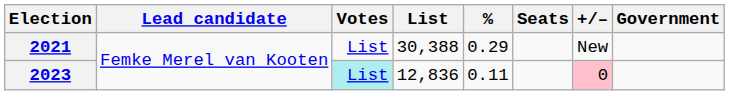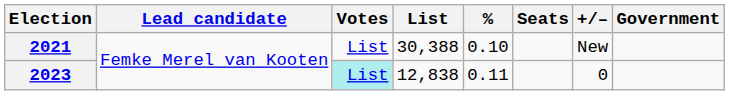2021 | %: 0.29 -> 0.10
2023 | List: 12,836 -> 12,838
2023 | +/–: pink background -> no background
